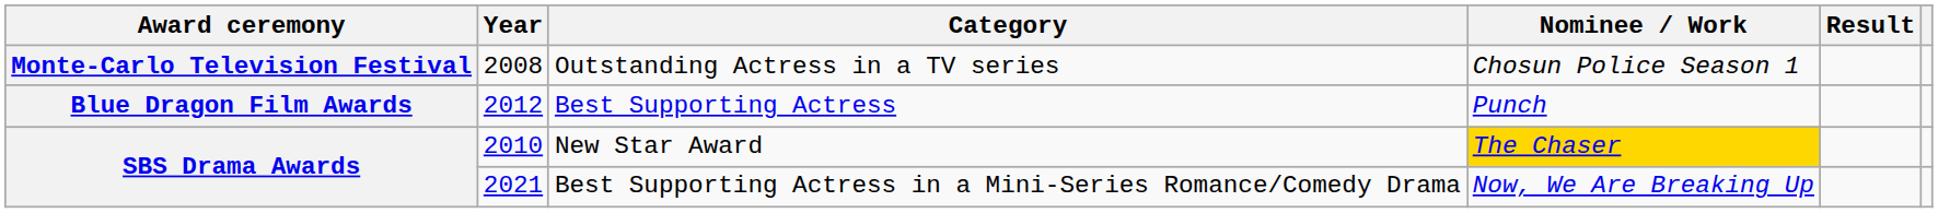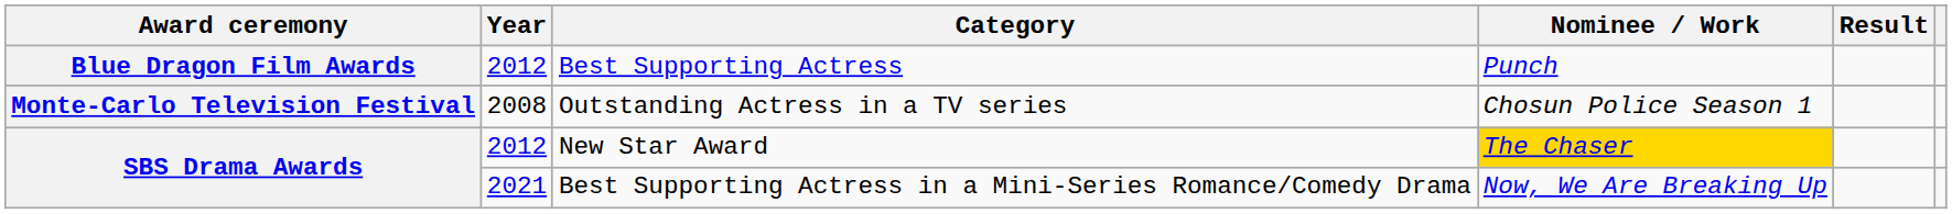rows swapped: Best Supporting Actress <-> Outstanding Actress in a TV series
New Star Award | Year: 2010 -> 2012
